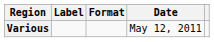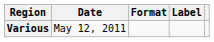columns swapped: Date <-> Label
